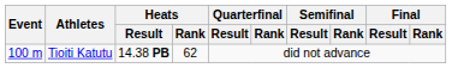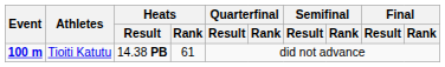Tioiti Katutu | Event: normal -> bold
Tioiti Katutu | Heats / Rank: 62 -> 61
